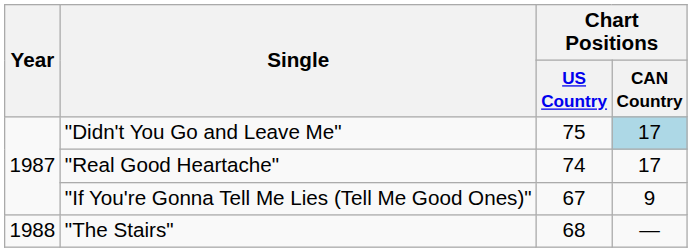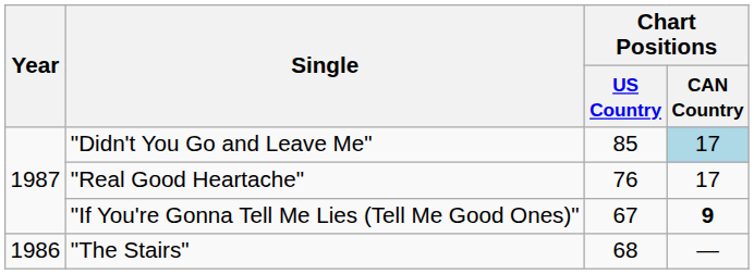"Didn't You Go and Leave Me" | Chart Positions / US Country: 75 -> 85
"Real Good Heartache" | Chart Positions / US Country: 74 -> 76
"If You're Gonna Tell Me Lies (Tell Me Good Ones)" | Chart Positions / CAN Country: normal -> bold
"The Stairs" | Year: 1988 -> 1986
